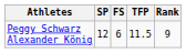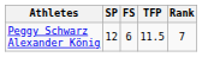Peggy Schwarz Alexander König | Rank: 9 -> 7
